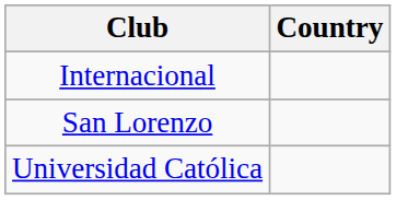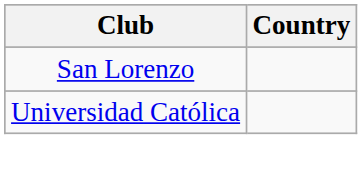- row: Internacional
